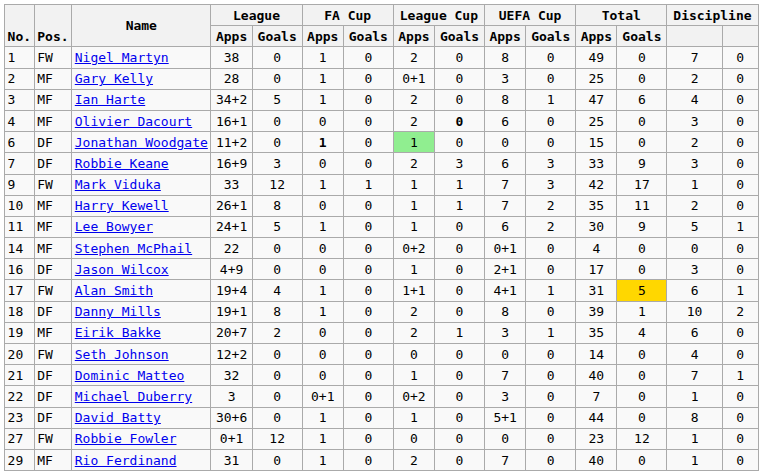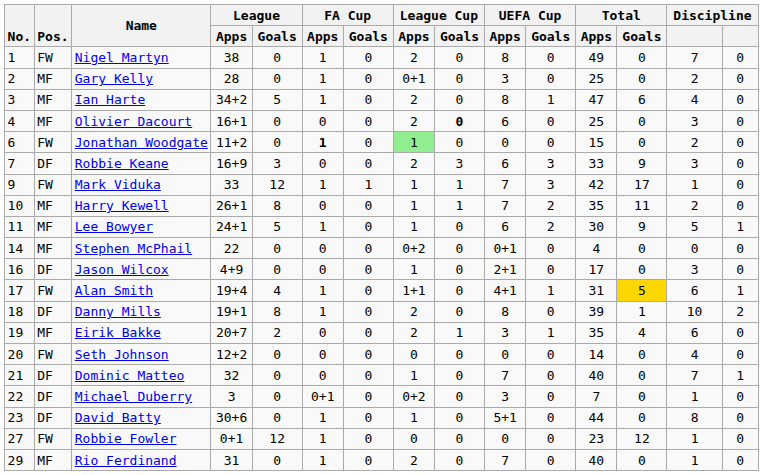Jonathan Woodgate | Pos.: DF -> FW
